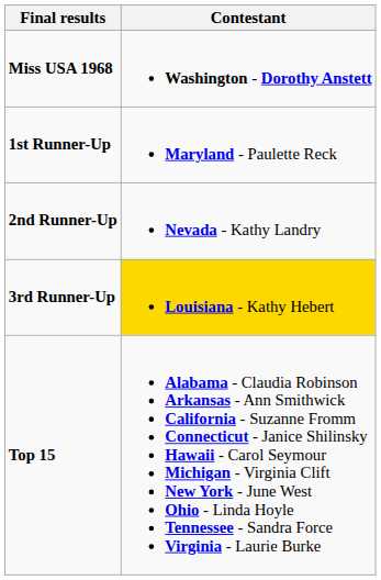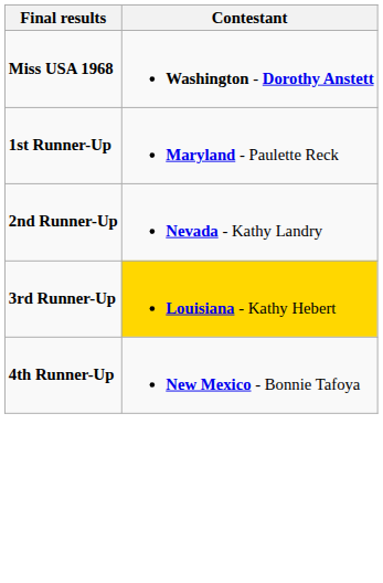+ row: 4th Runner-Up | New Mexico - Bonnie Tafoya
- row: Top 15 | Alabama - Claudia Robinson Arkansas - Ann Smithwick California - Suzanne Fromm Connecticut - Janice Shilinsky Hawaii - Carol Seymour Michigan - Virginia Clift New York - June West Ohio - Linda Hoyle Tennessee - Sandra Force Virginia - Laurie Burke
